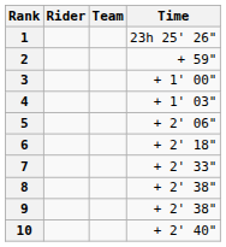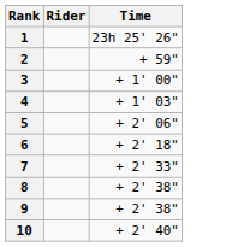- column: Team
